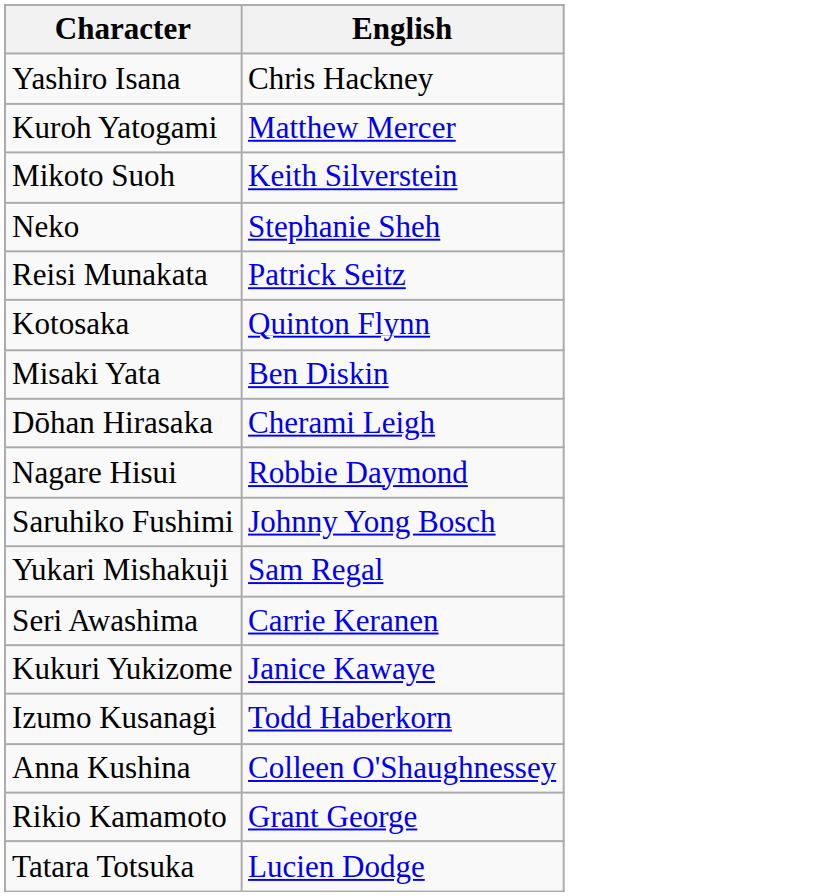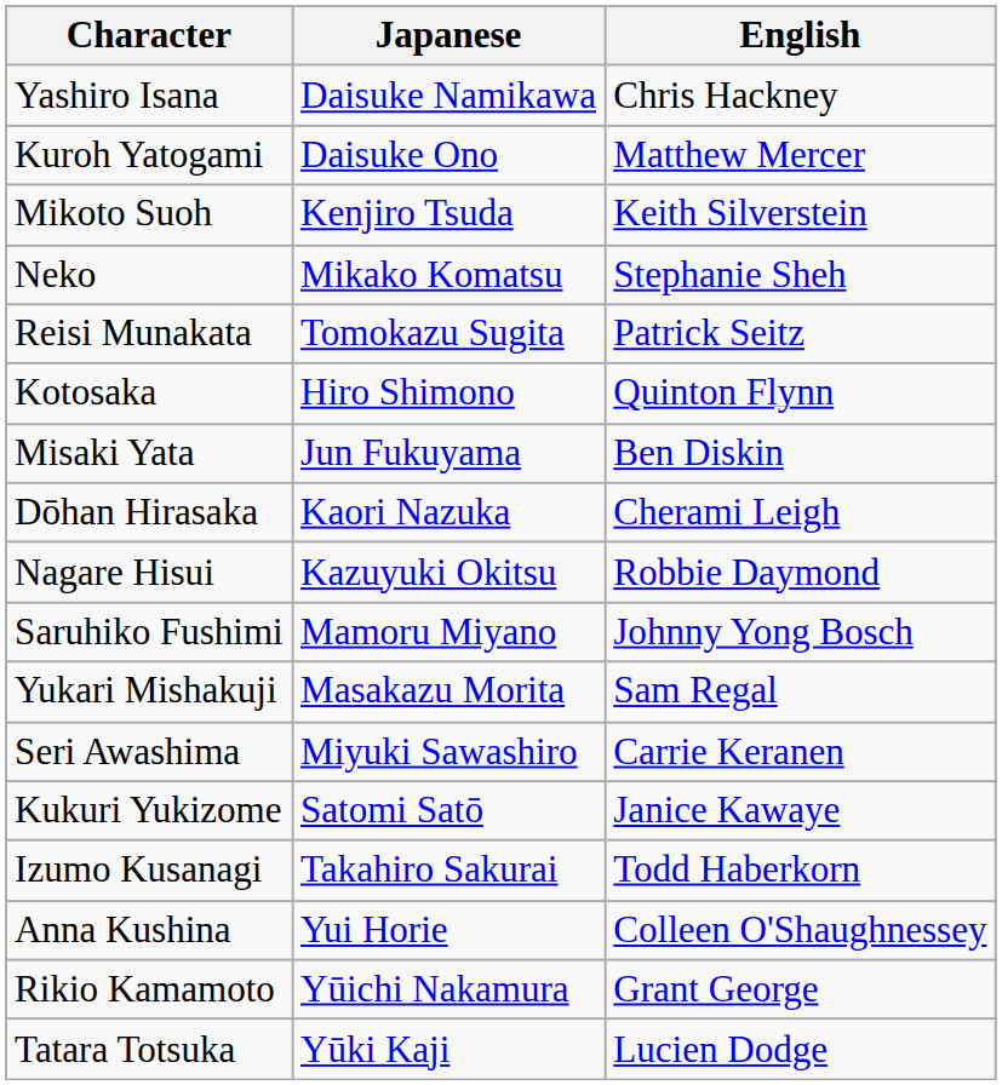+ column: Japanese | Daisuke Namikawa | Daisuke Ono | Kenjiro Tsuda | Mikako Komatsu | Tomokazu Sugita | Hiro Shimono | Jun Fukuyama | Kaori Nazuka | Kazuyuki Okitsu | Mamoru Miyano | Masakazu Morita | Miyuki Sawashiro | Satomi Satō | Takahiro Sakurai | Yui Horie | Yūichi Nakamura | Yūki Kaji
